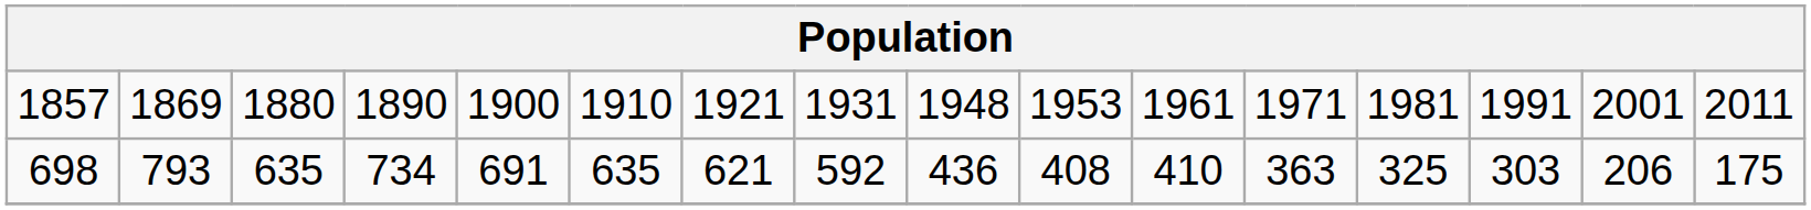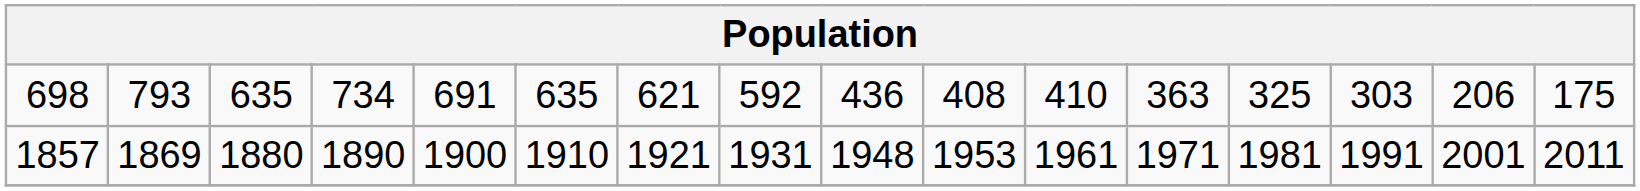rows swapped: 1857 <-> 698
